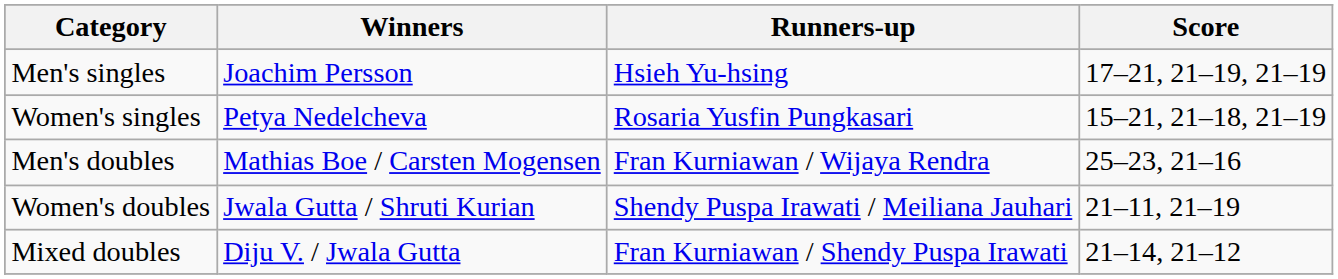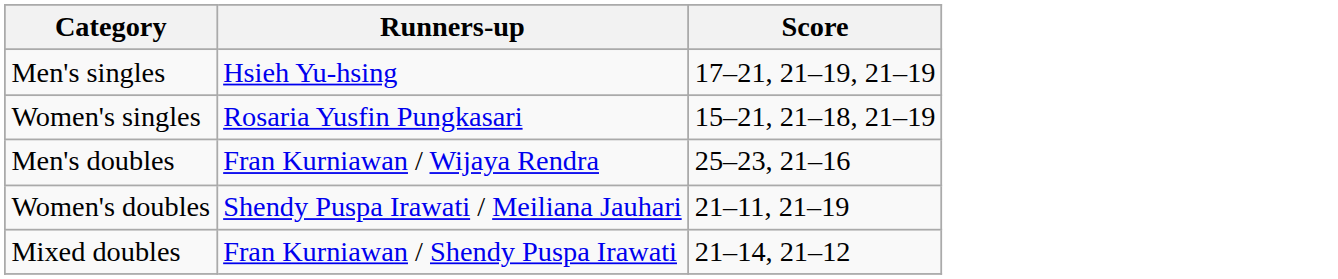- column: Winners | Joachim Persson | Petya Nedelcheva | Mathias Boe / Carsten Mogensen | Jwala Gutta / Shruti Kurian | Diju V. / Jwala Gutta
